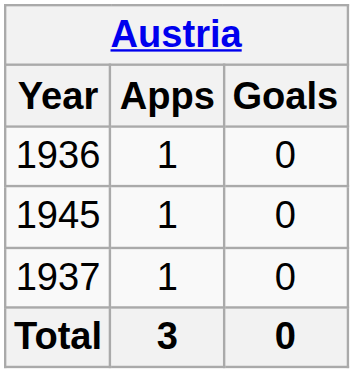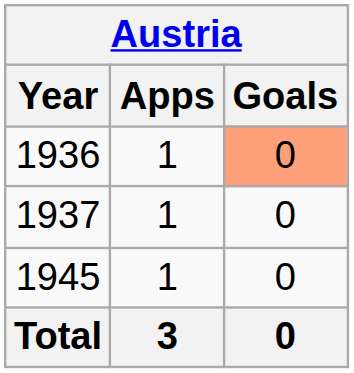1936 | Goals: no background -> lightsalmon background
rows swapped: 1937 <-> 1945
